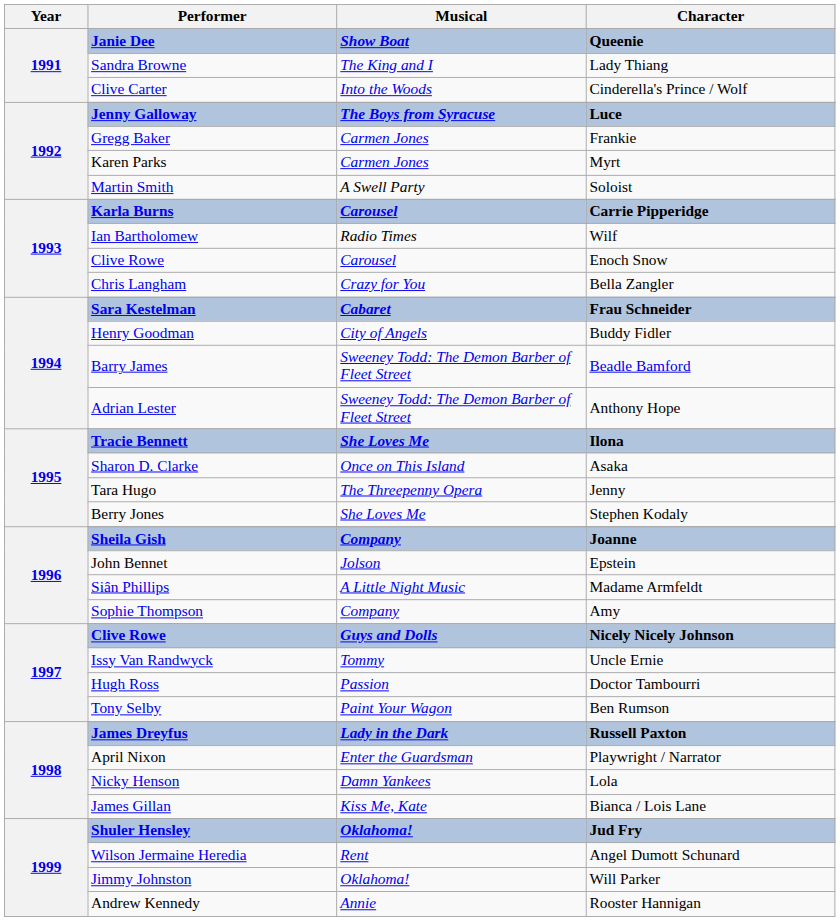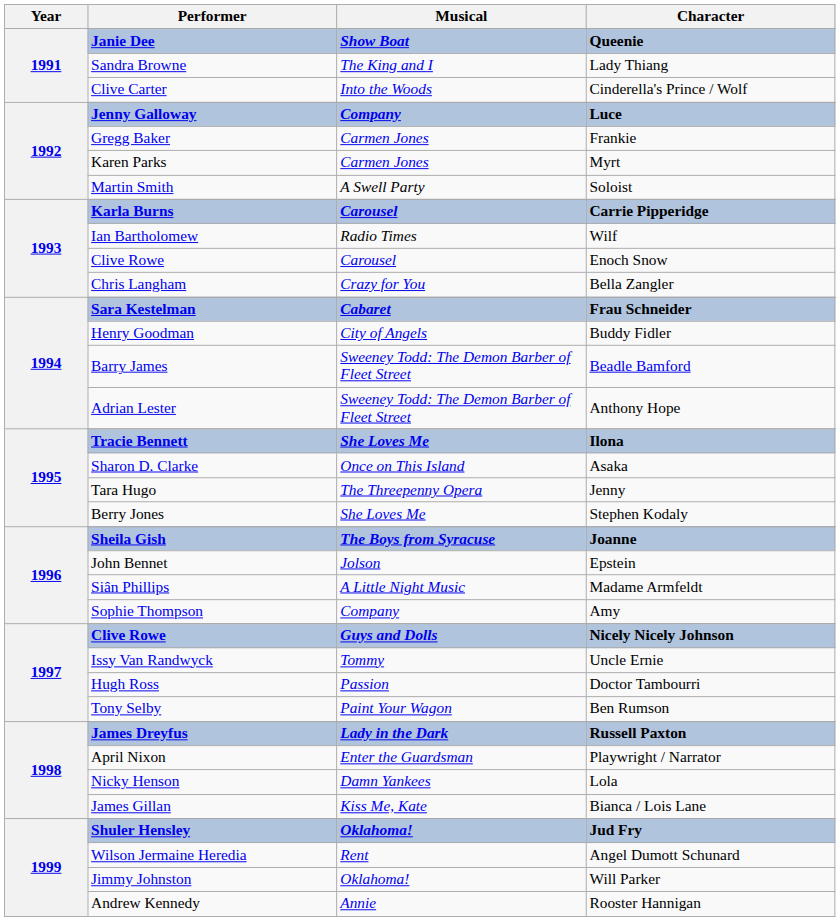Luce | Musical: The Boys from Syracuse -> Company
Joanne | Musical: Company -> The Boys from Syracuse
